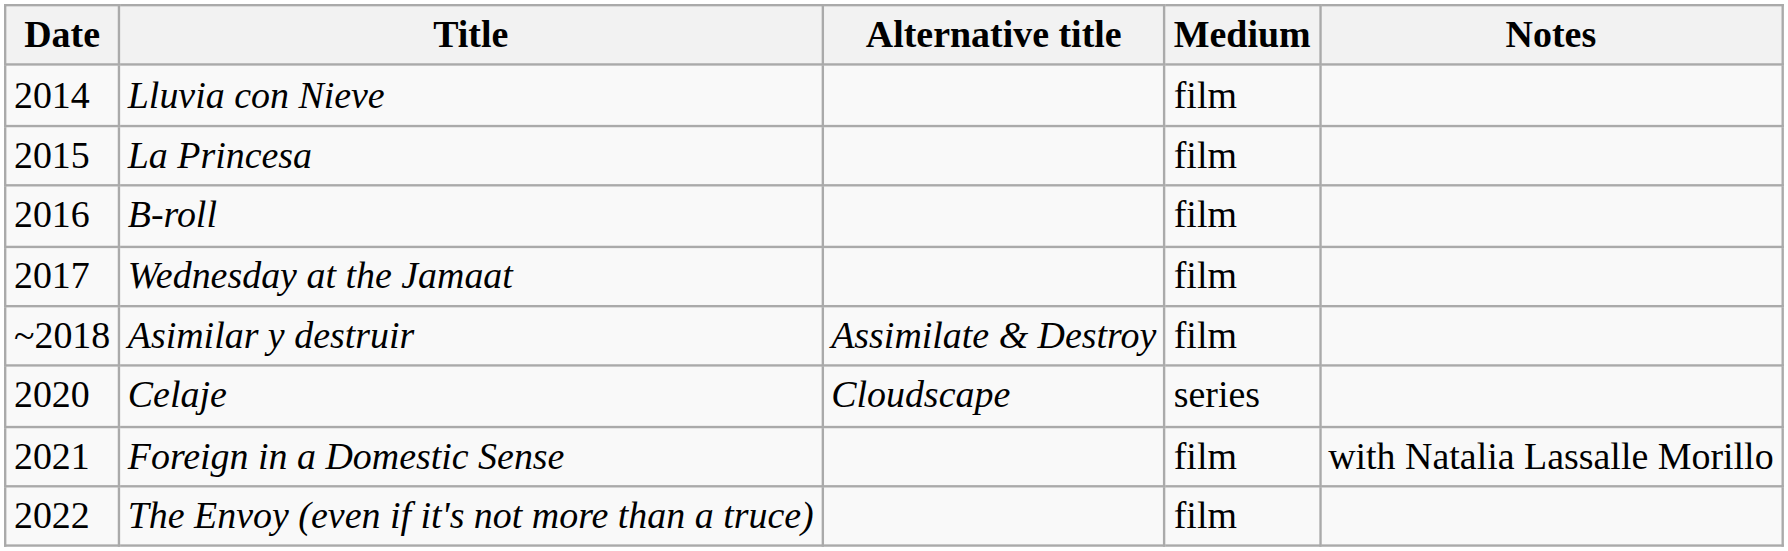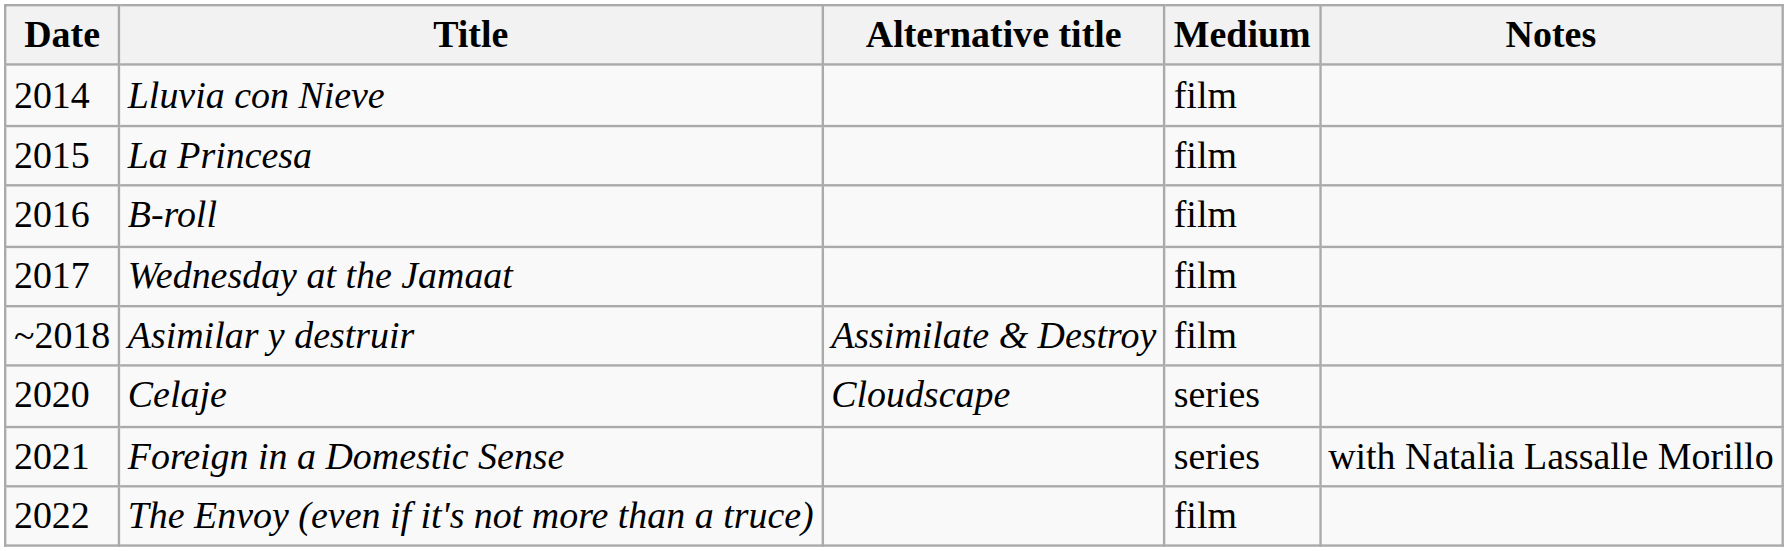Foreign in a Domestic Sense | Medium: film -> series
